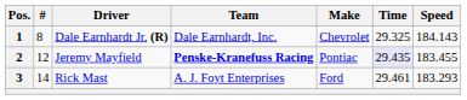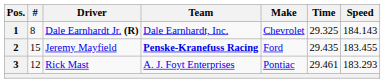2 | #: 12 -> 15
2 | Make: Pontiac -> Ford
2 | Time: lavender background -> no background
3 | #: 14 -> 12
3 | Make: Ford -> Pontiac
